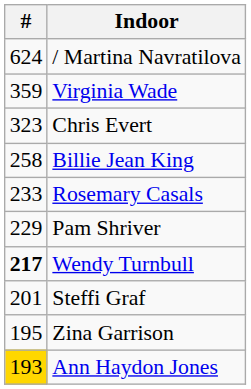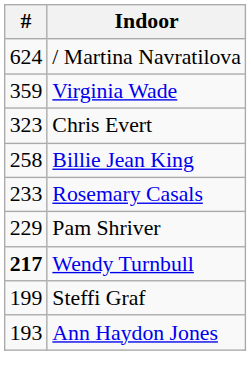Steffi Graf | #: 201 -> 199
- row: 195 | Zina Garrison
Ann Haydon Jones | #: gold background -> no background
